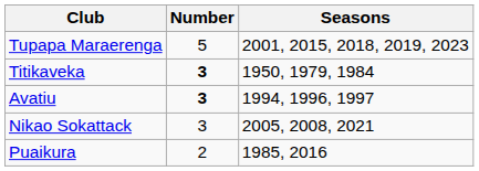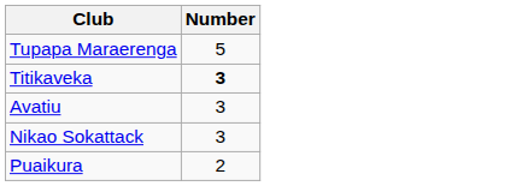- column: Seasons | 2001, 2015, 2018, 2019, 2023 | 1950, 1979, 1984 | 1994, 1996, 1997 | 2005, 2008, 2021 | 1985, 2016
Avatiu | Number: bold -> normal
